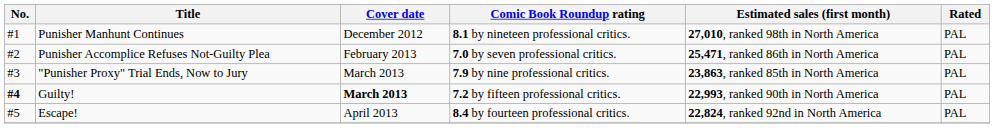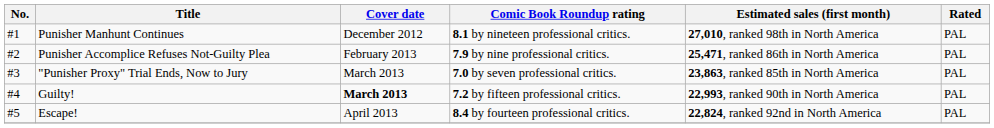Punisher Accomplice Refuses Not-Guilty Plea | Comic Book Roundup rating: 7.0 by seven professional critics. -> 7.9 by nine professional critics.
"Punisher Proxy" Trial Ends, Now to Jury | Comic Book Roundup rating: 7.9 by nine professional critics. -> 7.0 by seven professional critics.
Guilty! | No.: bold -> normal
